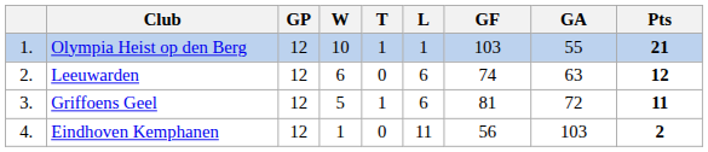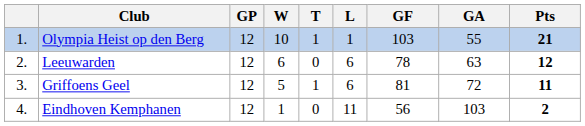Leeuwarden | GF: 74 -> 78
